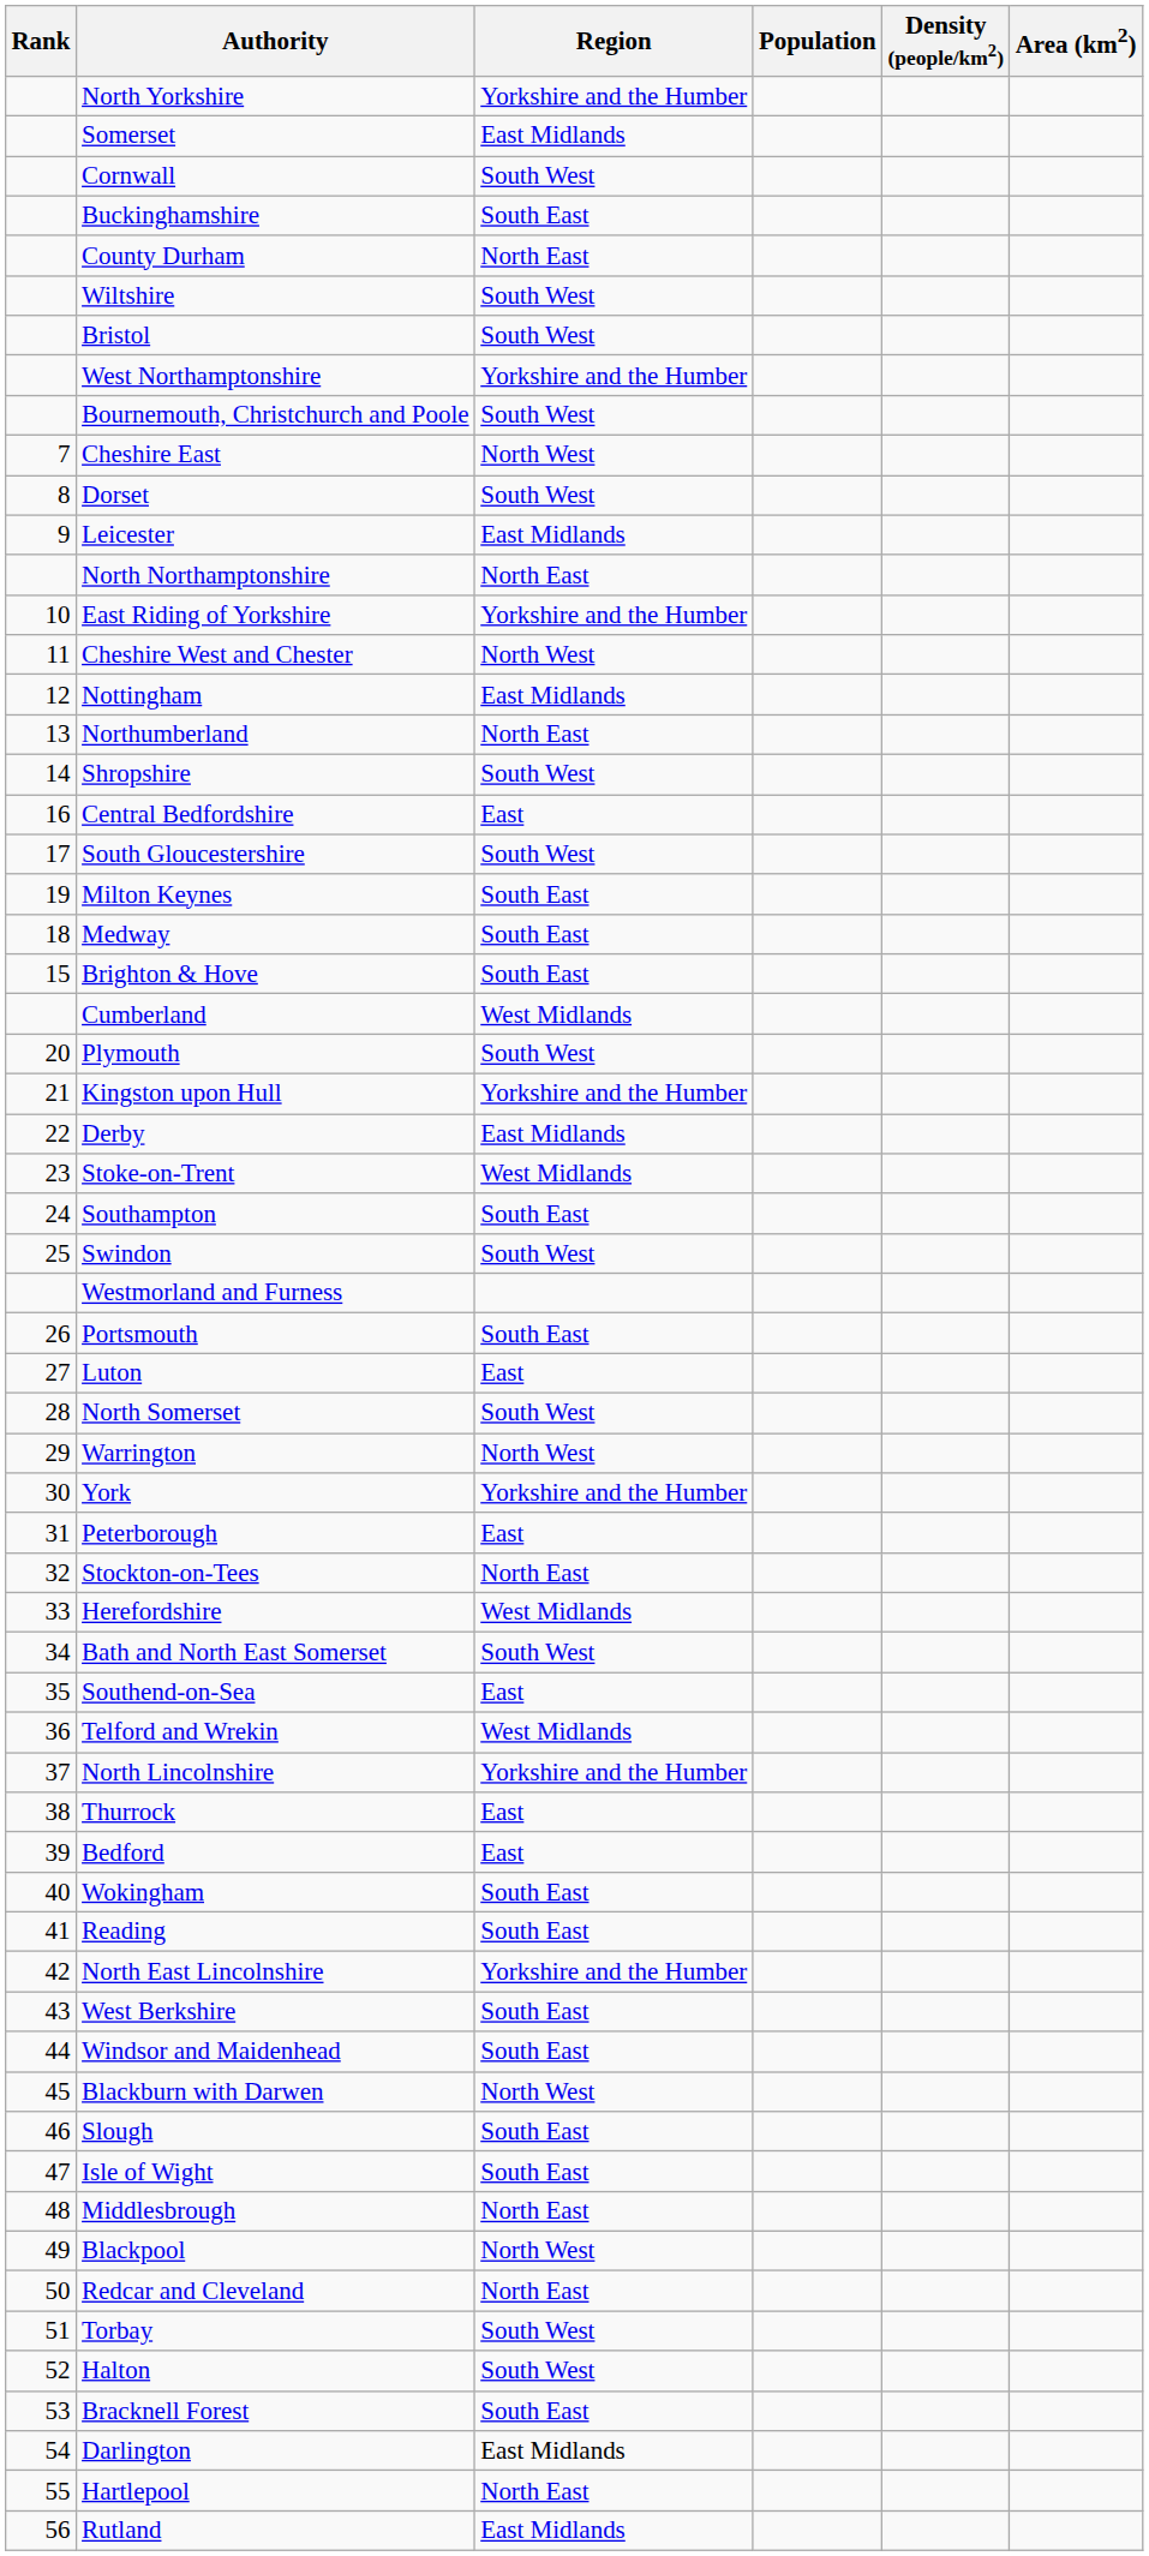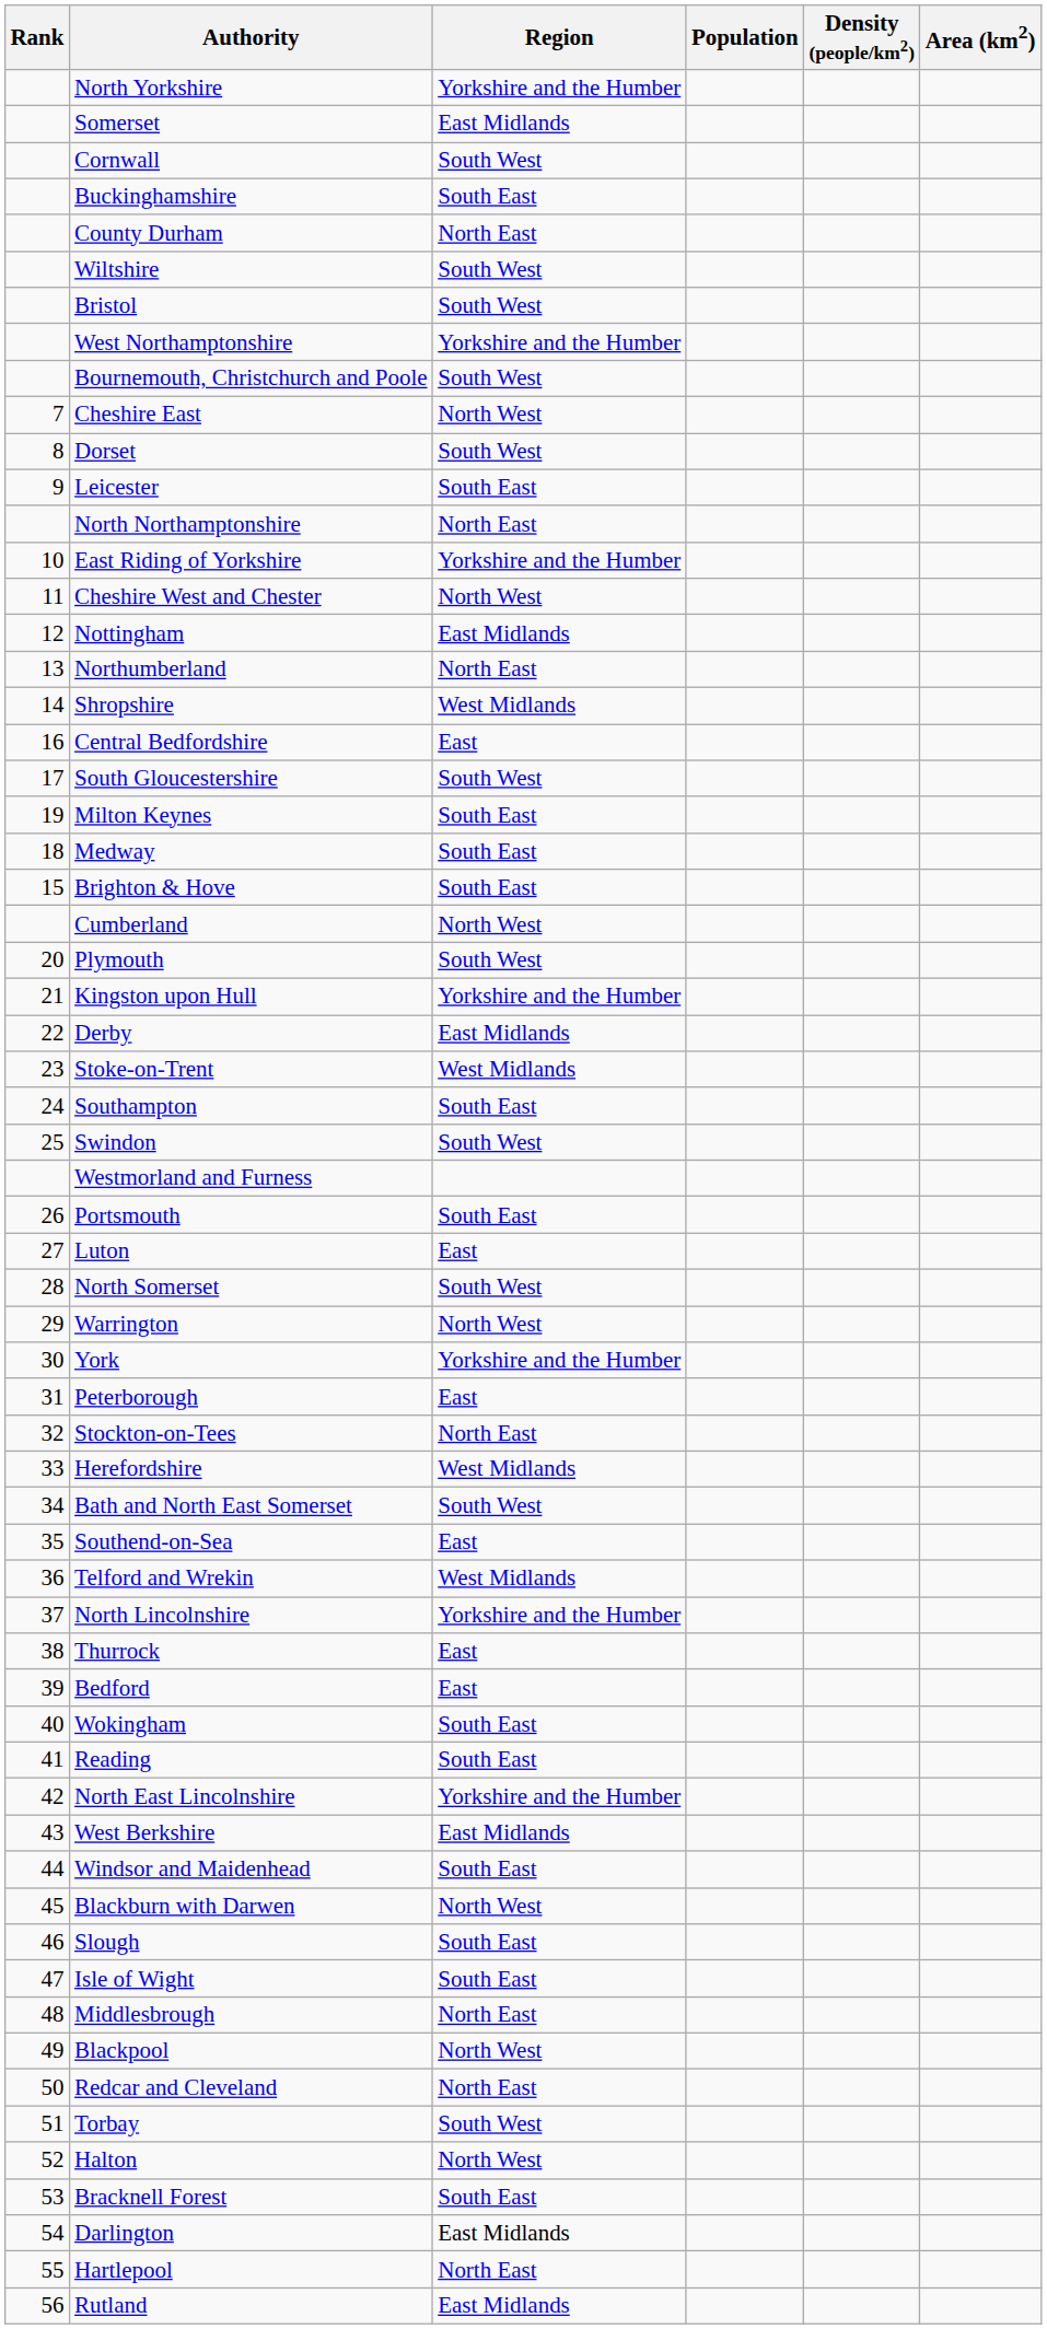Leicester | Region: East Midlands -> South East
Shropshire | Region: South West -> West Midlands
Cumberland | Region: West Midlands -> North West
West Berkshire | Region: South East -> East Midlands
Halton | Region: South West -> North West
